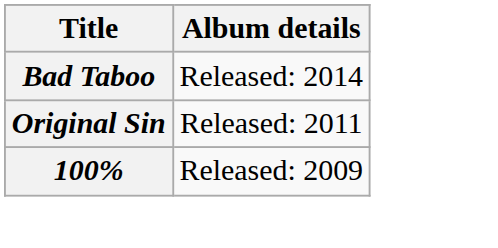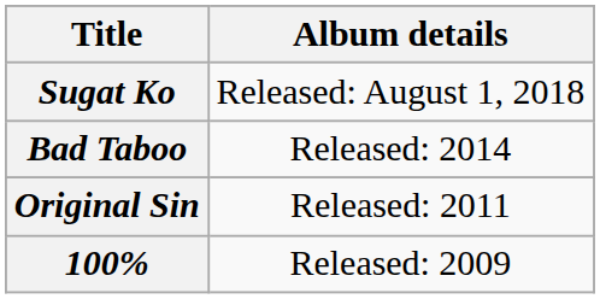+ row: Sugat Ko | Released: August 1, 2018
